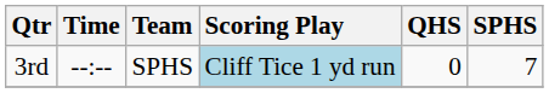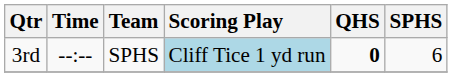3rd | QHS: normal -> bold
3rd | SPHS: 7 -> 6
